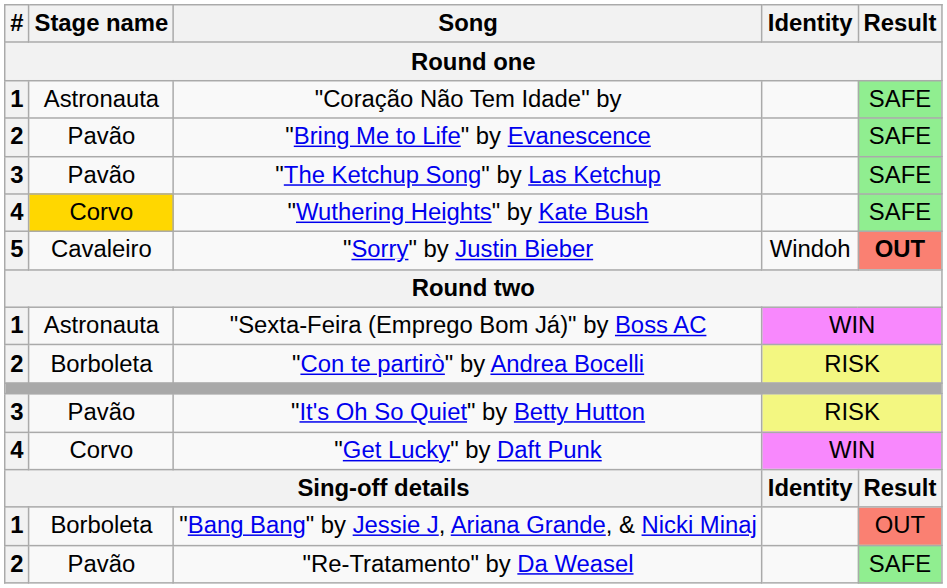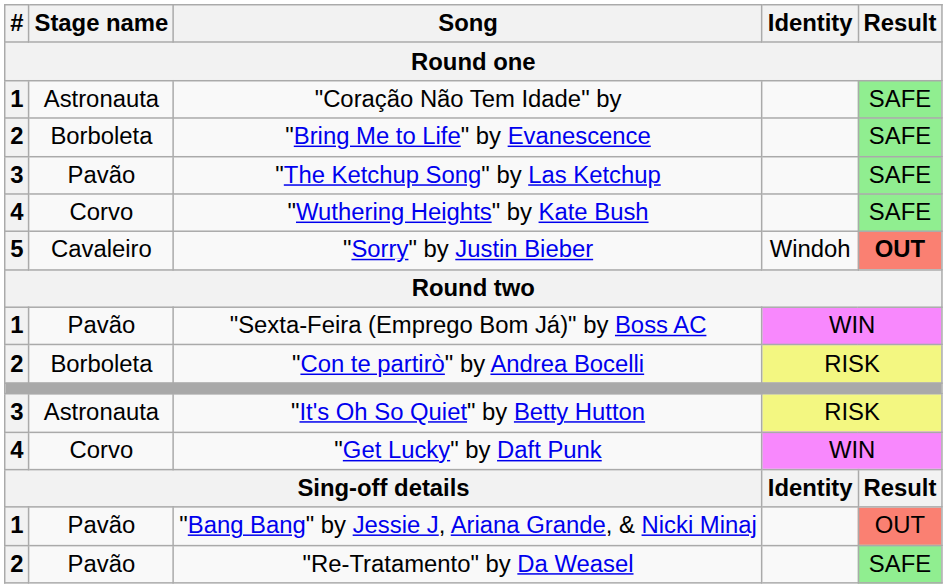"Bring Me to Life" by Evanescence | Stage name / Round one: Pavão -> Borboleta
"Wuthering Heights" by Kate Bush | Stage name / Round one: gold background -> no background
"Sexta-Feira (Emprego Bom Já)" by Boss AC | Stage name / Round one: Astronauta -> Pavão
"It's Oh So Quiet" by Betty Hutton | Stage name / Round one: Pavão -> Astronauta
"Bang Bang" by Jessie J, Ariana Grande, & Nicki Minaj | Stage name / Round one: Borboleta -> Pavão
